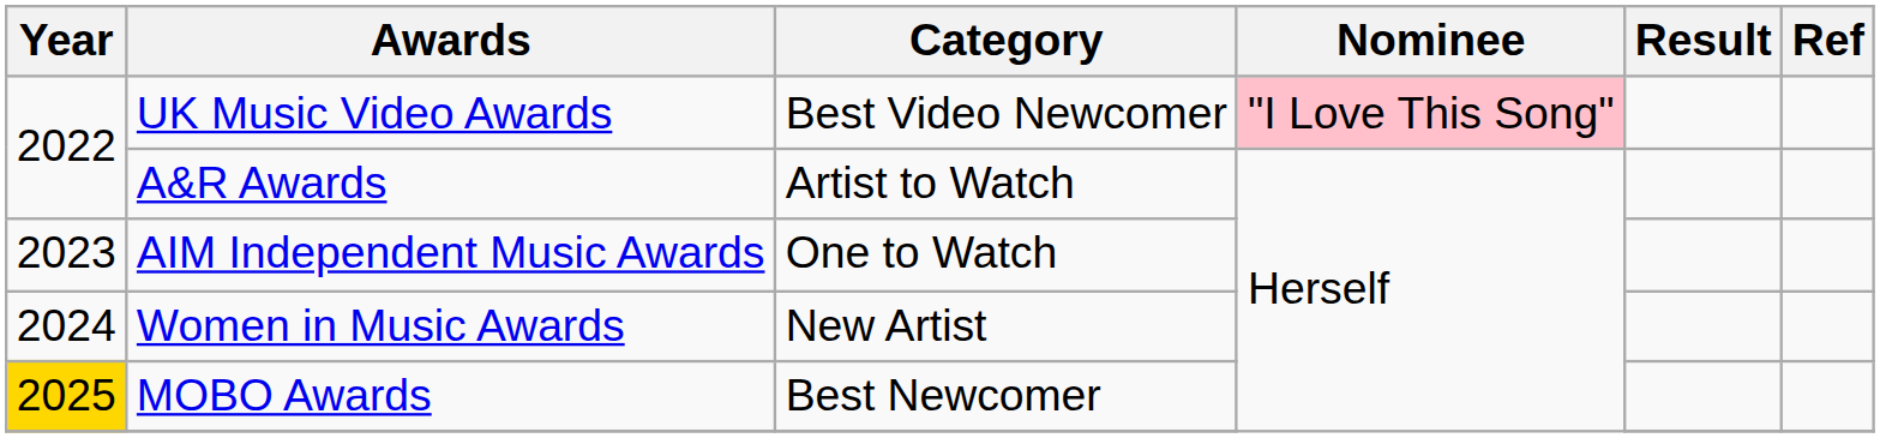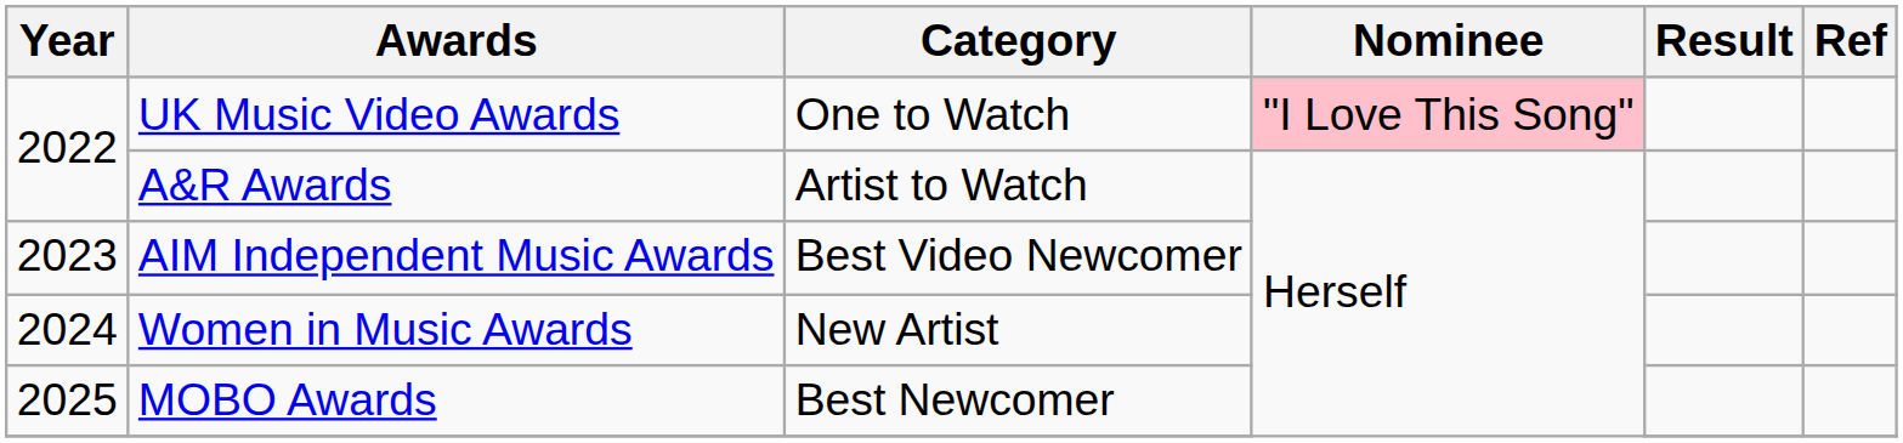UK Music Video Awards | Category: Best Video Newcomer -> One to Watch
AIM Independent Music Awards | Category: One to Watch -> Best Video Newcomer
MOBO Awards | Year: gold background -> no background
